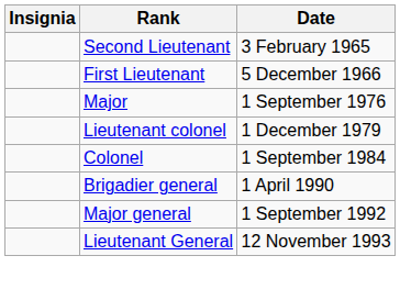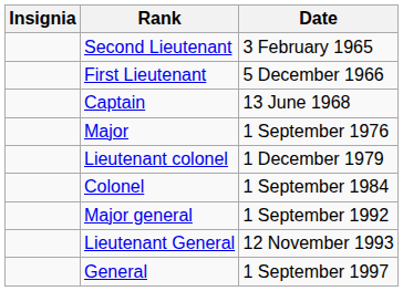+ row: Captain | 13 June 1968
- row: Brigadier general | 1 April 1990
+ row: General | 1 September 1997
